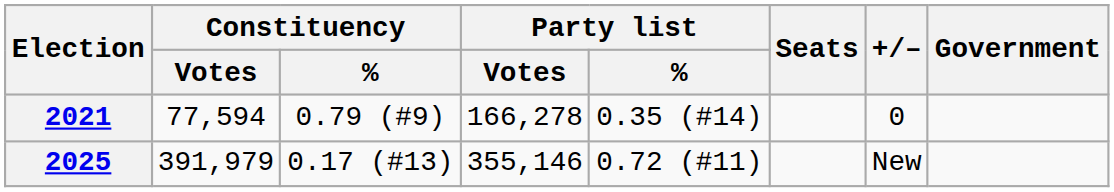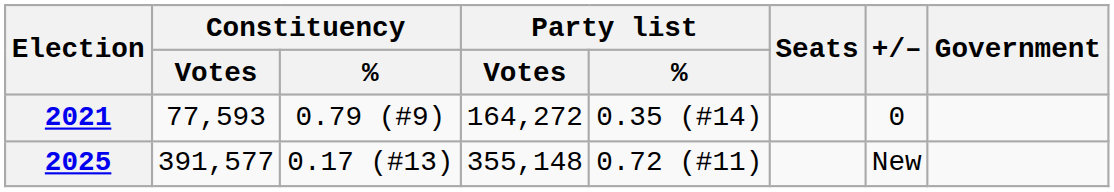2021 | Constituency / Votes: 77,594 -> 77,593
2021 | Party list / Votes: 166,278 -> 164,272
2025 | Constituency / Votes: 391,979 -> 391,577
2025 | Party list / Votes: 355,146 -> 355,148
